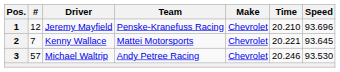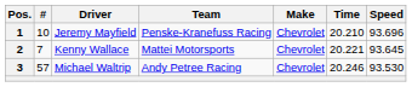1 | #: 12 -> 10
